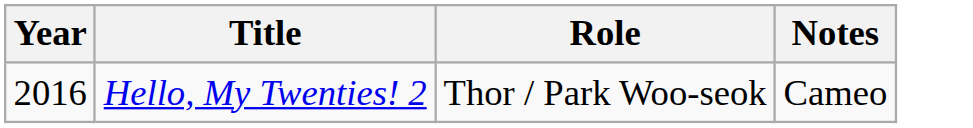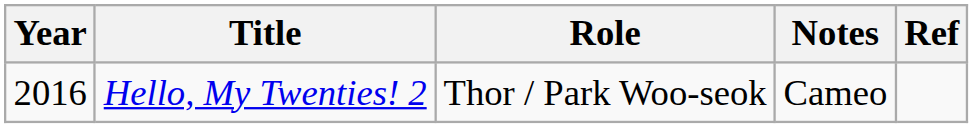+ column: Ref
